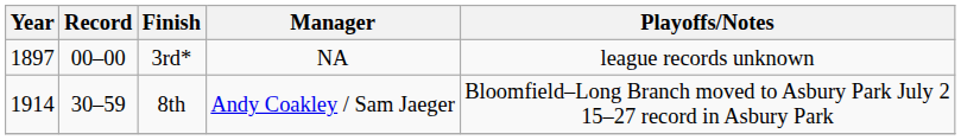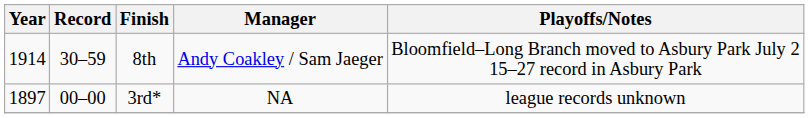rows swapped: 3rd* <-> 8th
